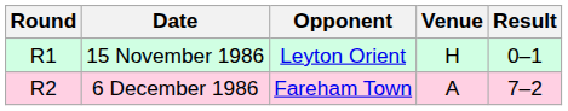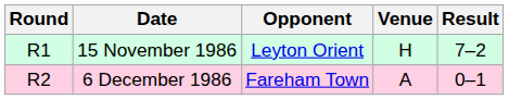15 November 1986 | Result: 0–1 -> 7–2
6 December 1986 | Result: 7–2 -> 0–1
